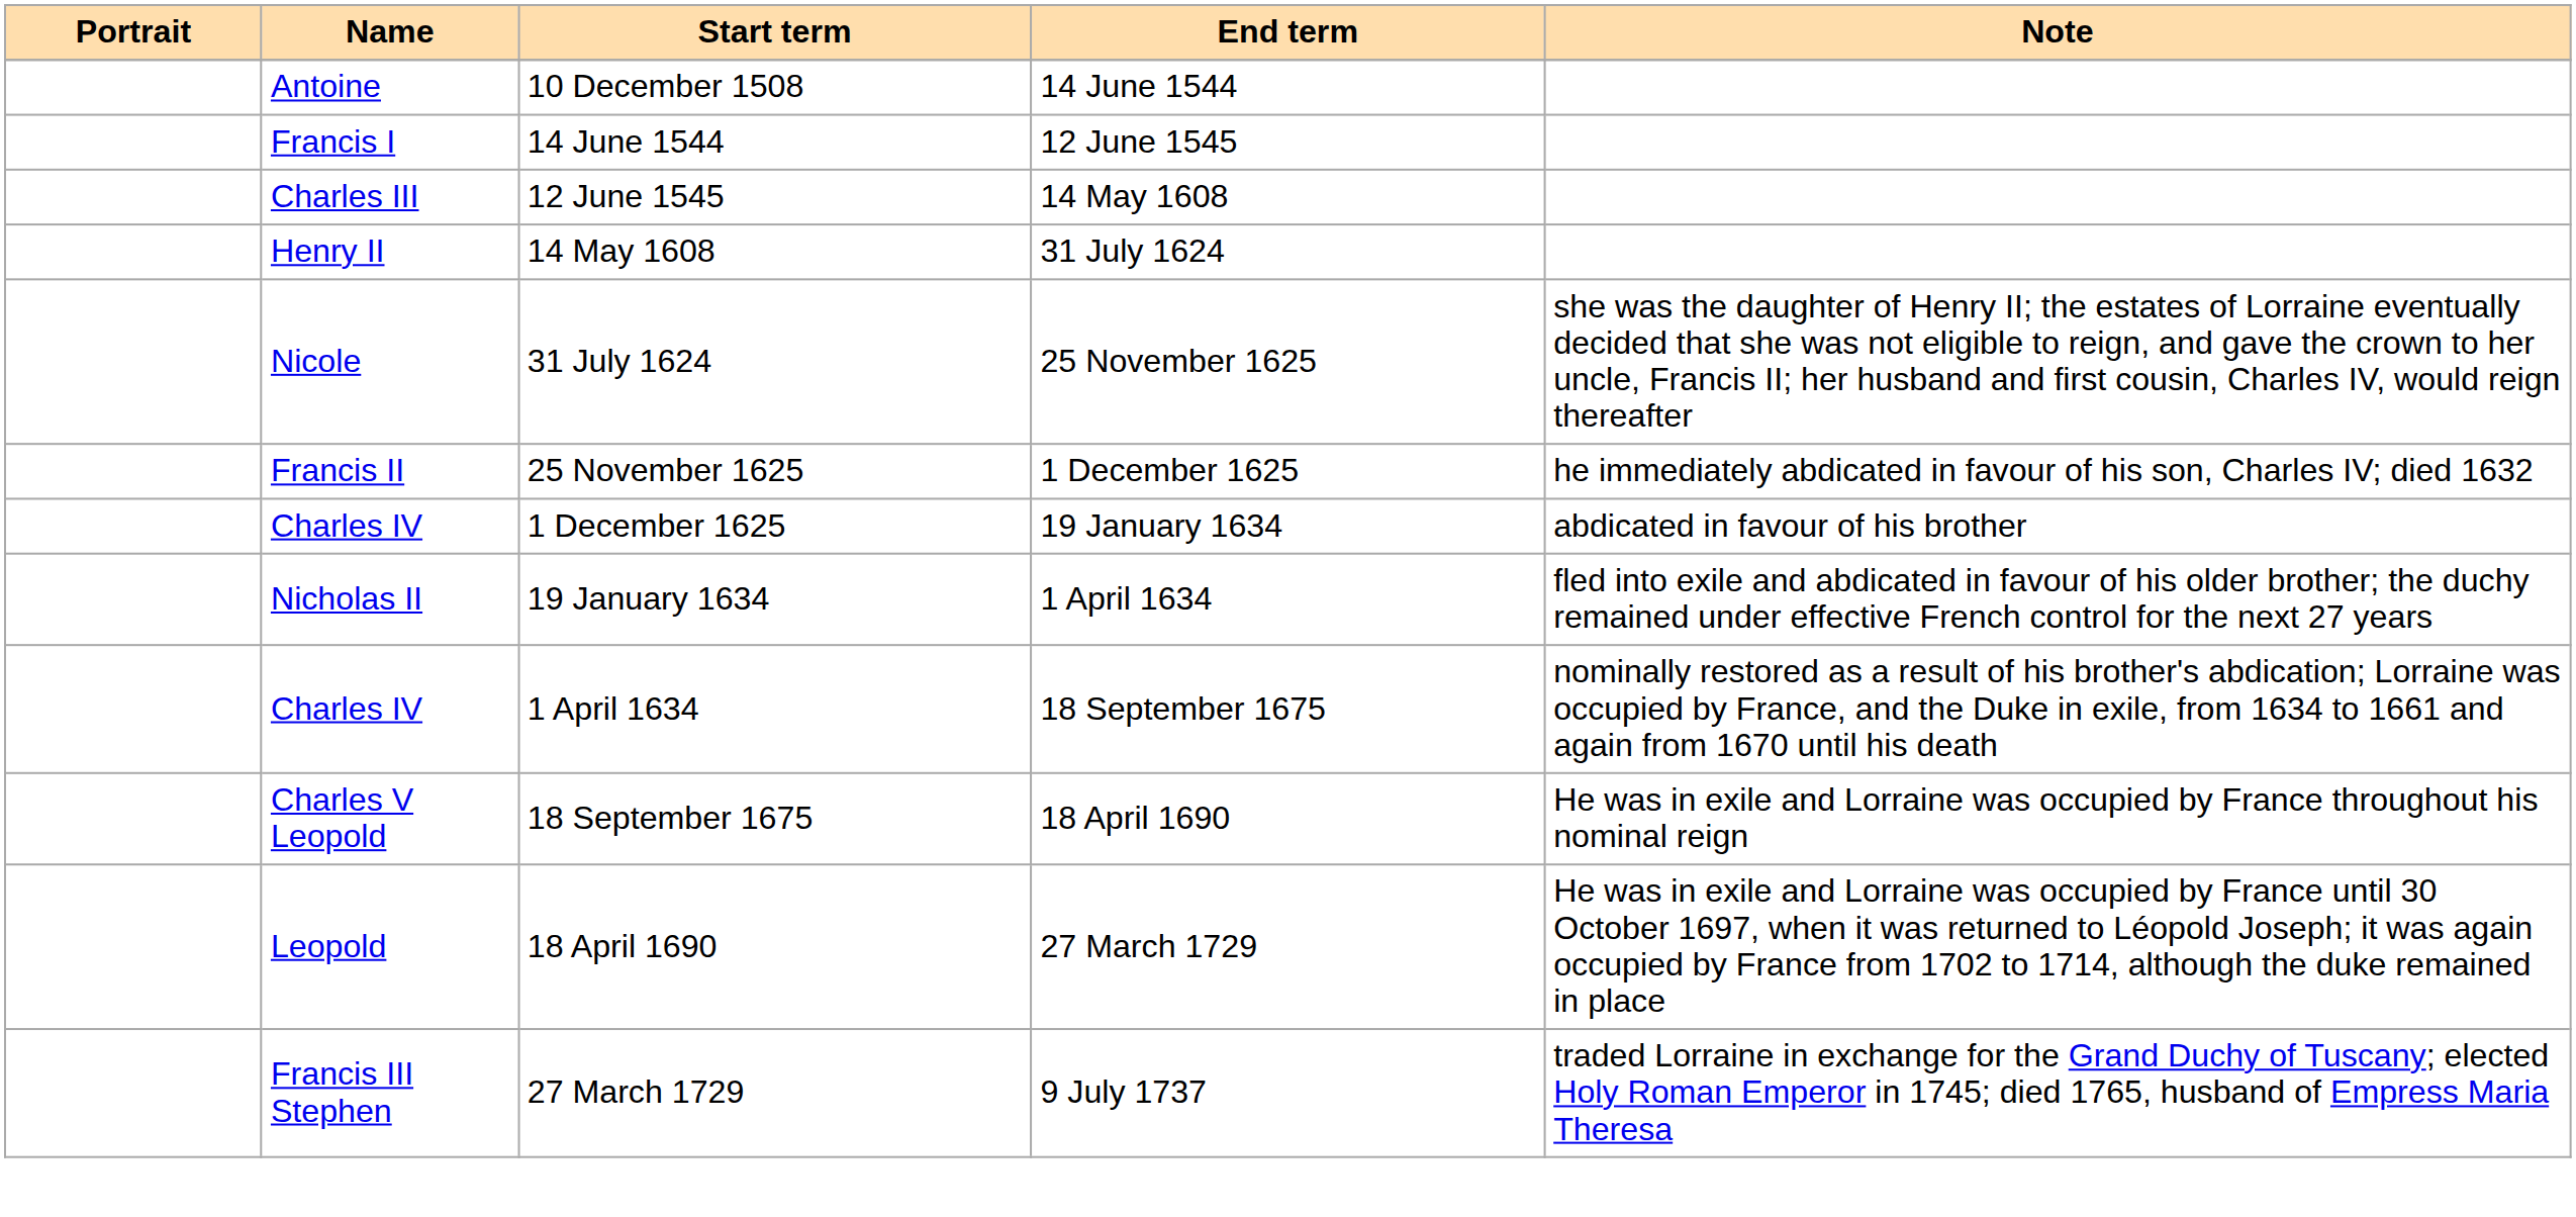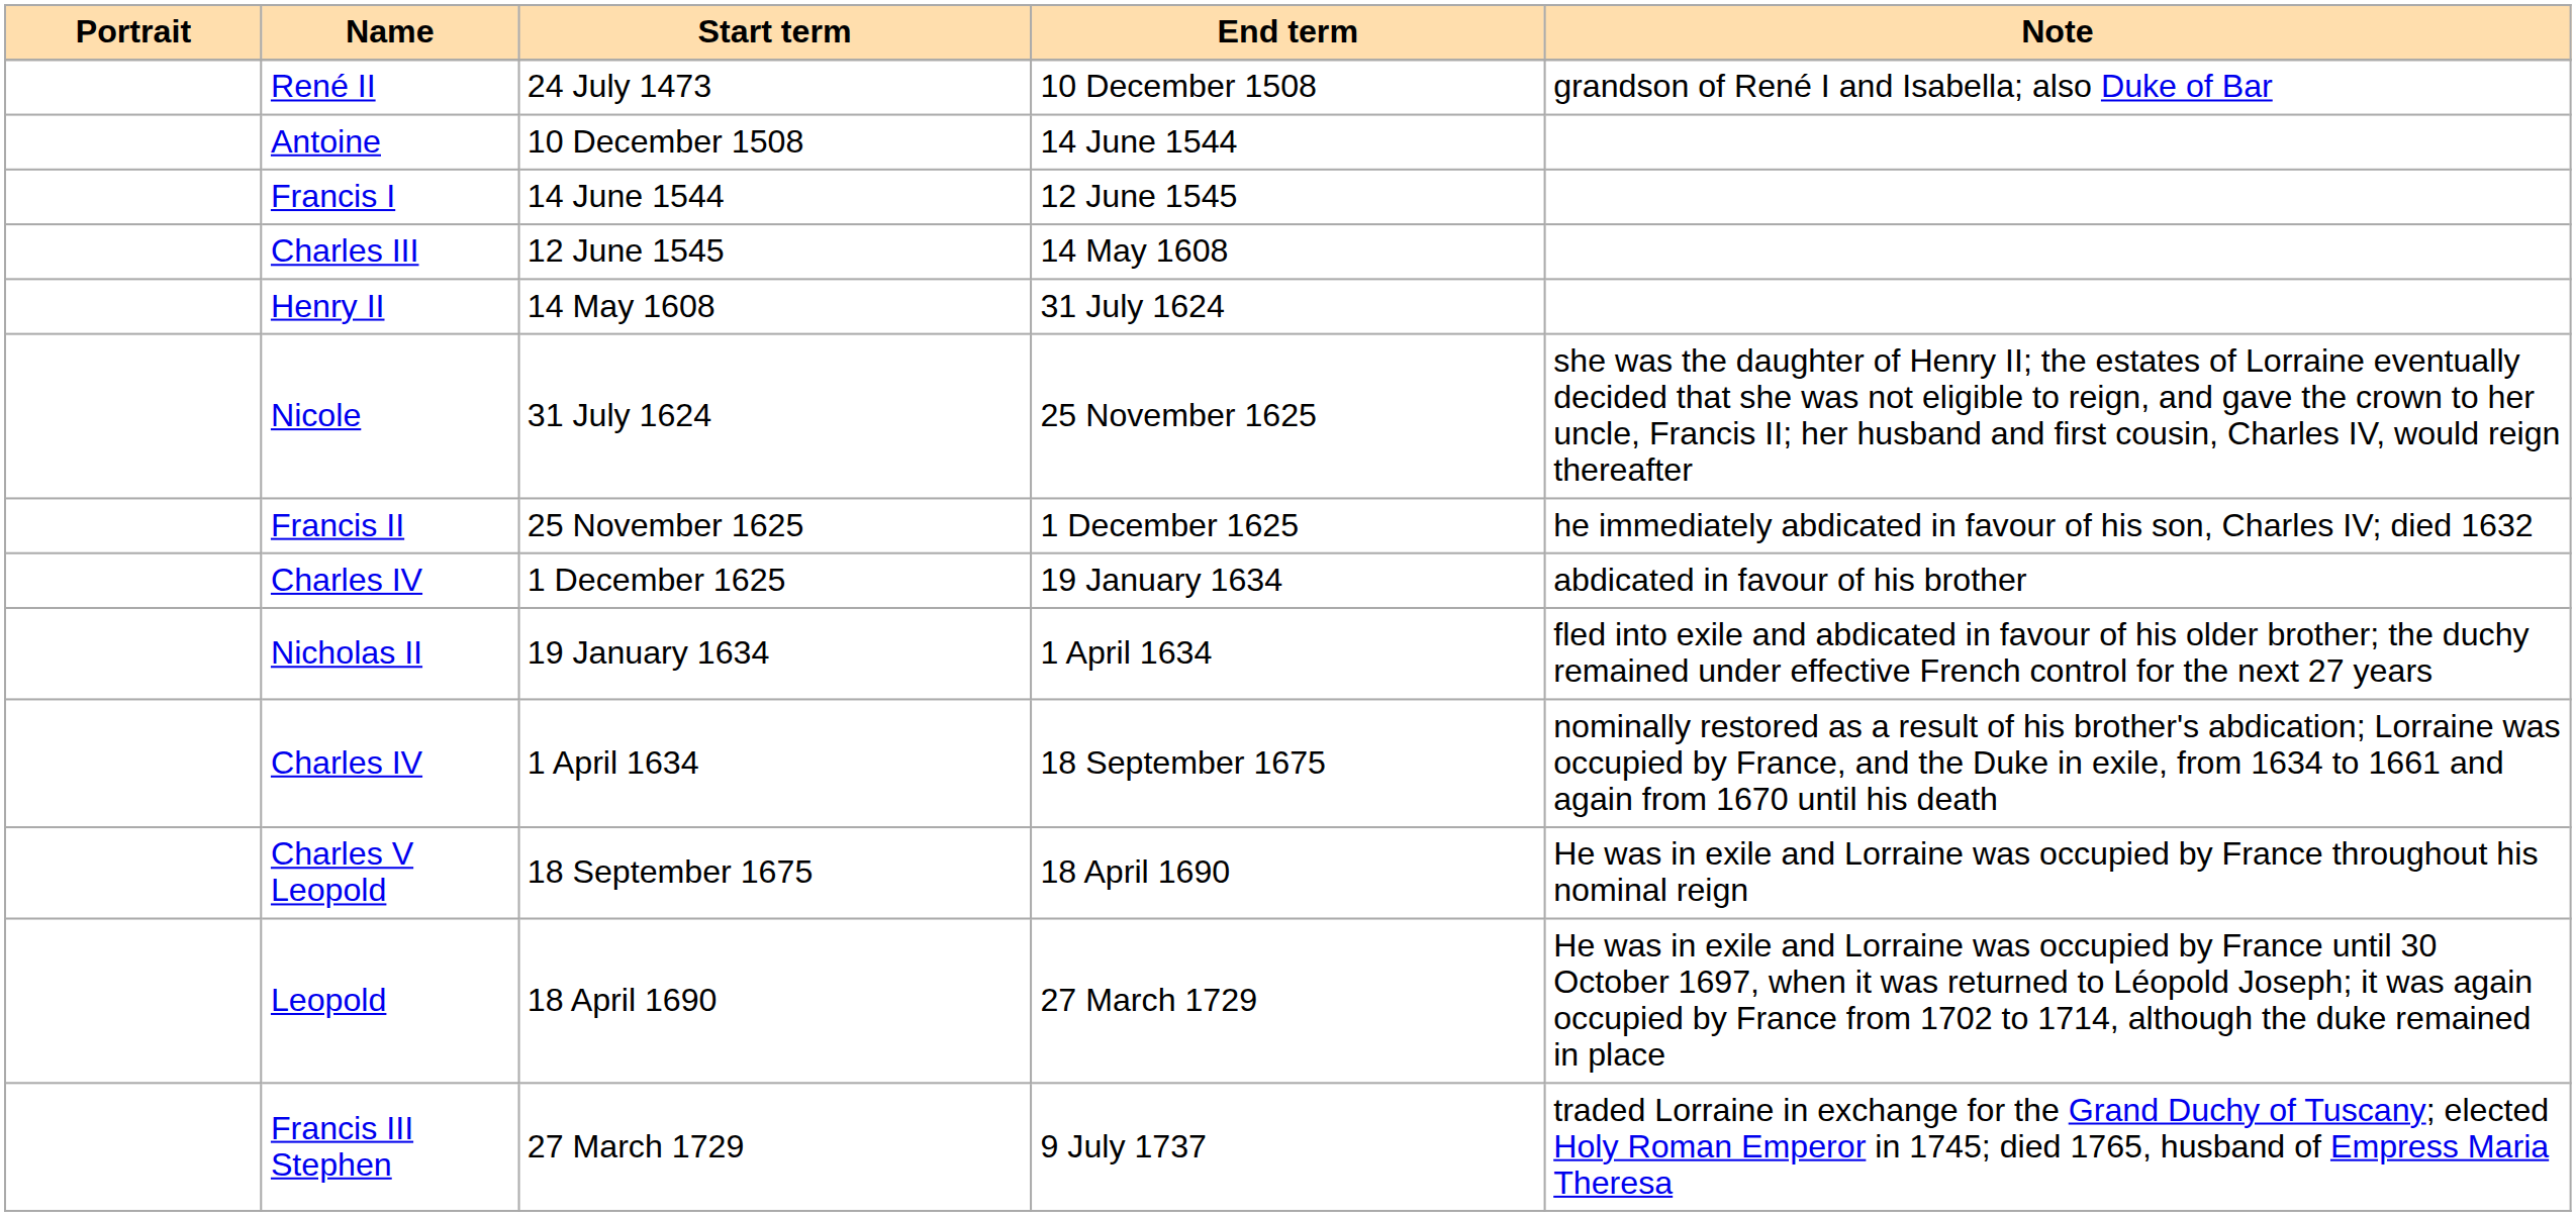+ row: René II | 24 July 1473 | 10 December 1508 | grandson of René I and Isabella; also Duke of Bar
